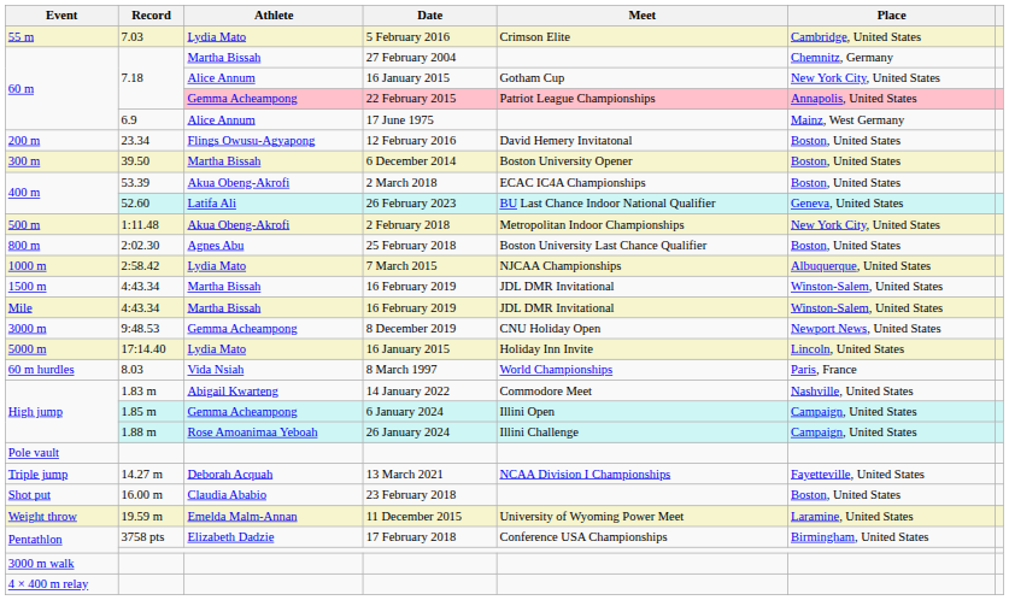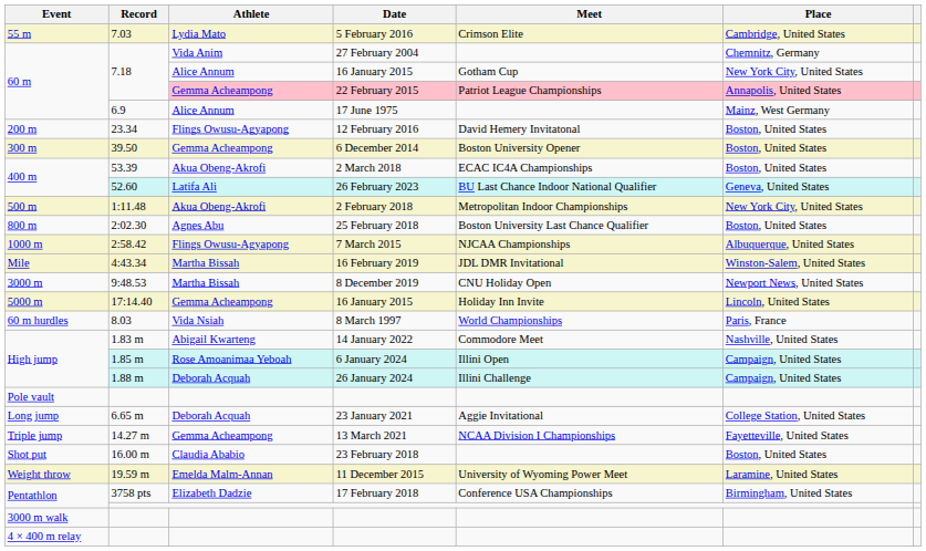27 February 2004 | Athlete: Martha Bissah -> Vida Anim
6 December 2014 | Athlete: Martha Bissah -> Gemma Acheampong
7 March 2015 | Athlete: Lydia Mato -> Flings Owusu-Agyapong
- row: 1500 m | 4:43.34 | Martha Bissah | 16 February 2019 | JDL DMR Invitational | Winston-Salem, United States
8 December 2019 | Athlete: Gemma Acheampong -> Martha Bissah
5000 m / 16 January 2015 | Athlete: Lydia Mato -> Gemma Acheampong
6 January 2024 | Athlete: Gemma Acheampong -> Rose Amoanimaa Yeboah
26 January 2024 | Athlete: Rose Amoanimaa Yeboah -> Deborah Acquah
+ row: Long jump | 6.65 m | Deborah Acquah | 23 January 2021 | Aggie Invitational | College Station, United States
13 March 2021 | Athlete: Deborah Acquah -> Gemma Acheampong
